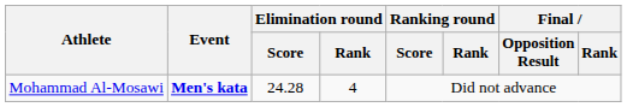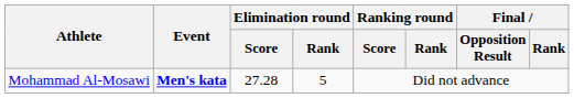Mohammad Al-Mosawi | Elimination round / Score: 24.28 -> 27.28
Mohammad Al-Mosawi | Elimination round / Rank: 4 -> 5
